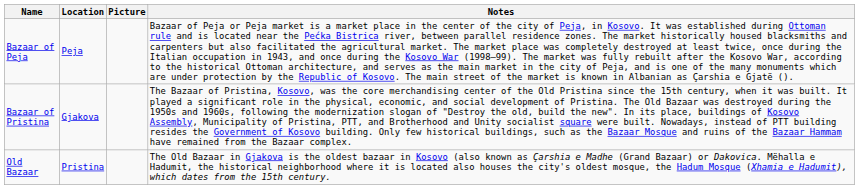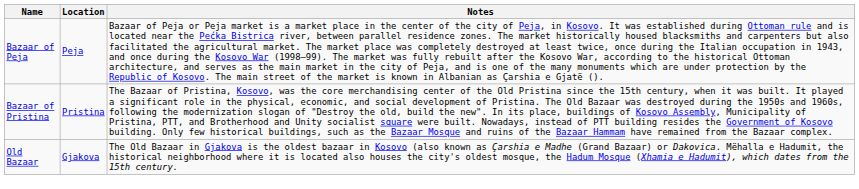- column: Picture
Bazaar of Pristina | Location: Gjakova -> Pristina
Old Bazaar | Location: Pristina -> Gjakova
